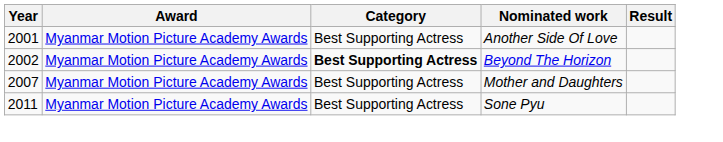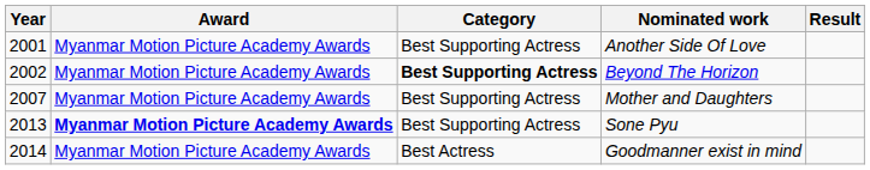Sone Pyu | Year: 2011 -> 2013
Sone Pyu | Award: normal -> bold
+ row: 2014 | Myanmar Motion Picture Academy Awards | Best Actress | Goodmanner exist in mind
